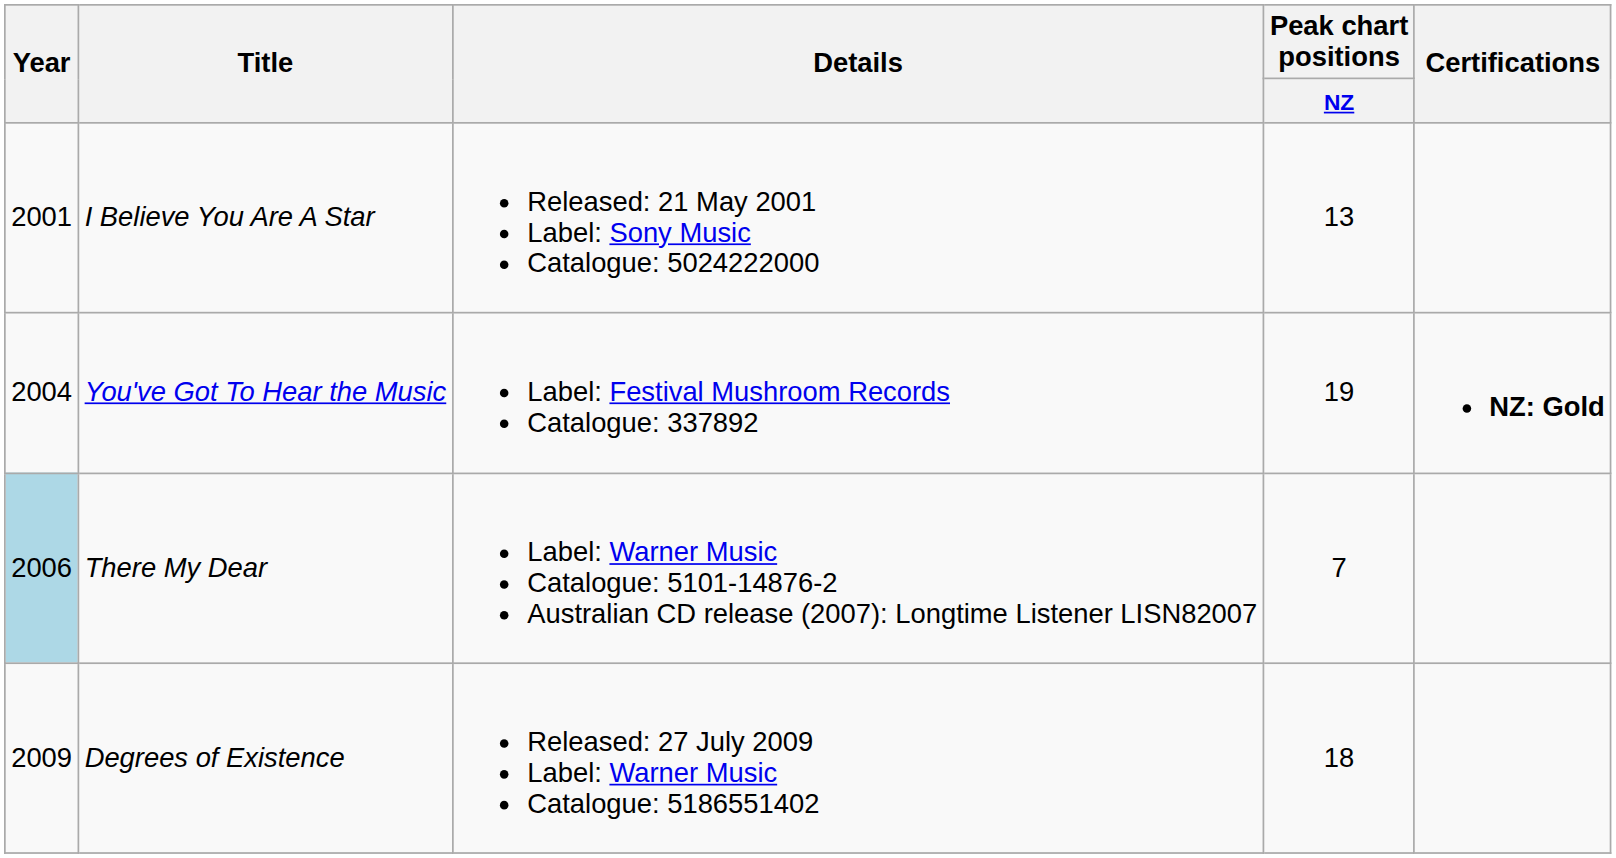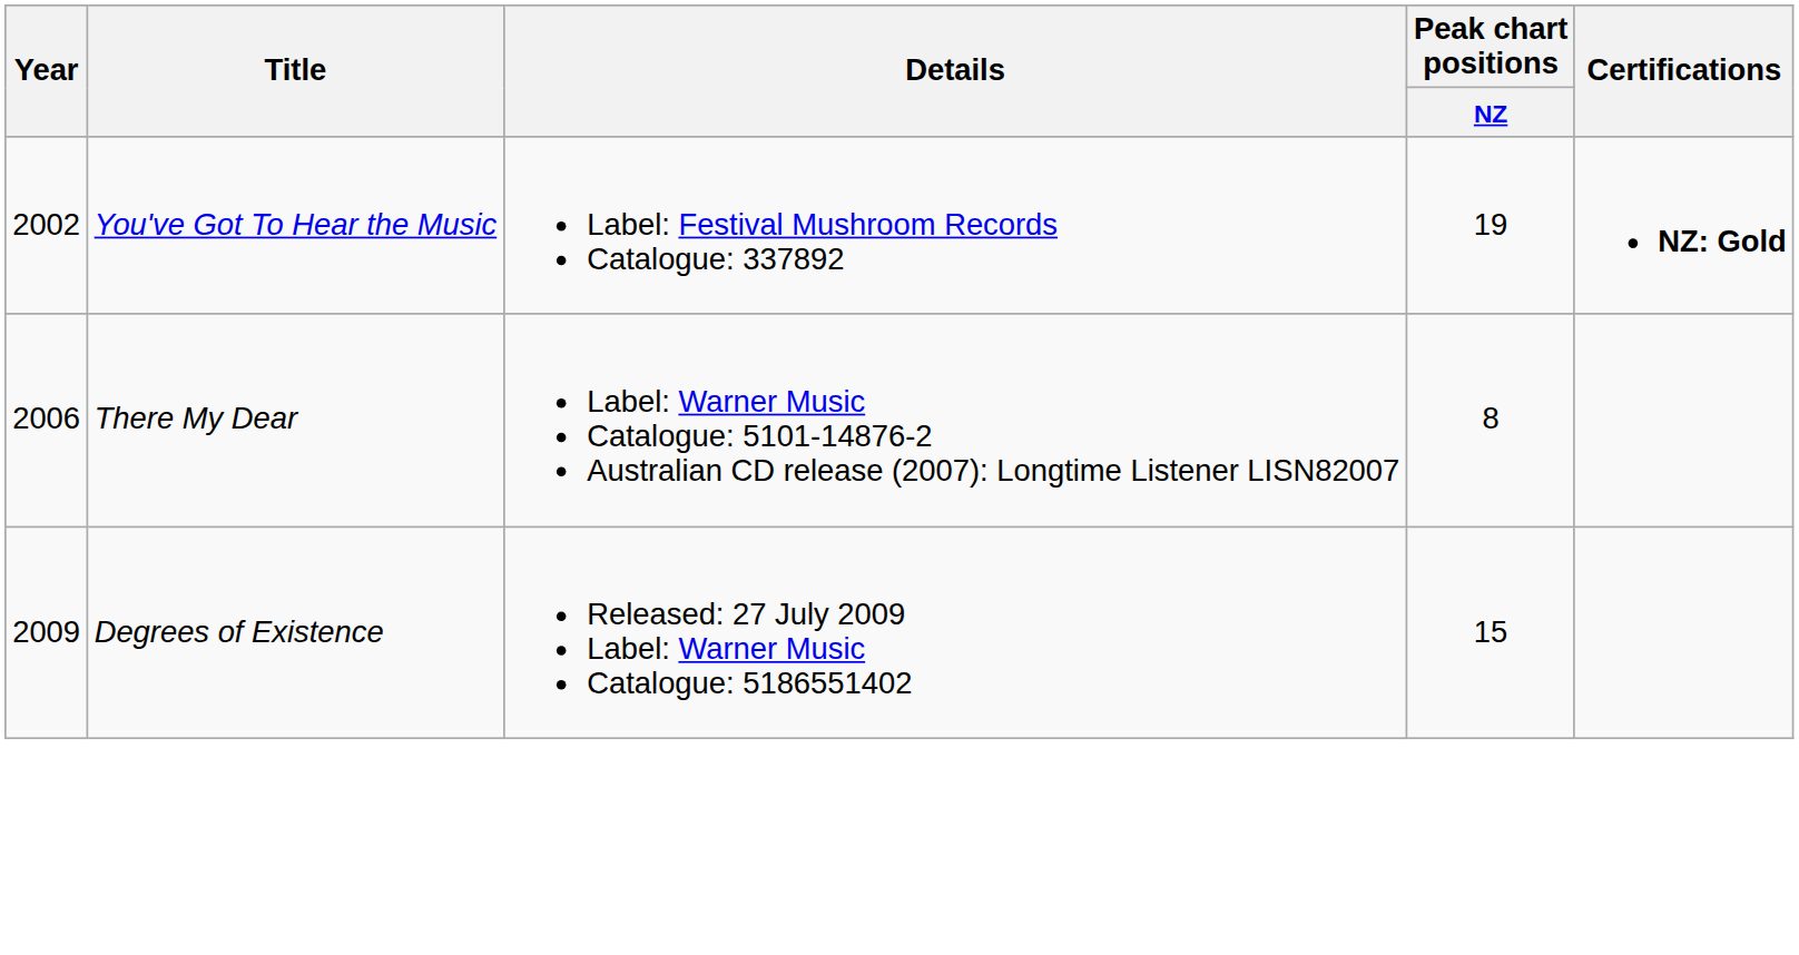- row: 2001 | I Believe You Are A Star | Released: 21 May 2001 Label: Sony Music Catalogue: 5024222000 | 13
You've Got To Hear the Music | Year: 2004 -> 2002
There My Dear | Year: lightblue background -> no background
There My Dear | Peak chart positions / NZ: 7 -> 8
Degrees of Existence | Peak chart positions / NZ: 18 -> 15
